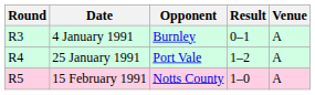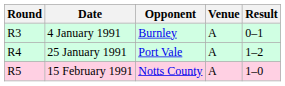columns swapped: Venue <-> Result
